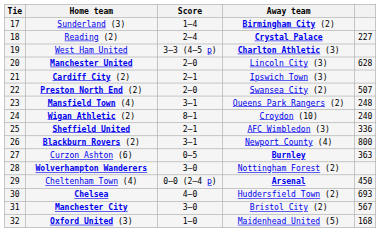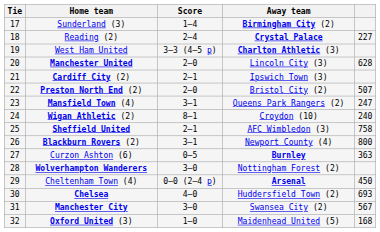Preston North End (2) | Away team: Swansea City (2) -> Bristol City (2)
Mansfield Town (4) | column 5: 248 -> 247
Sheffield United | column 5: 336 -> 758
Manchester City | Away team: Bristol City (2) -> Swansea City (2)
